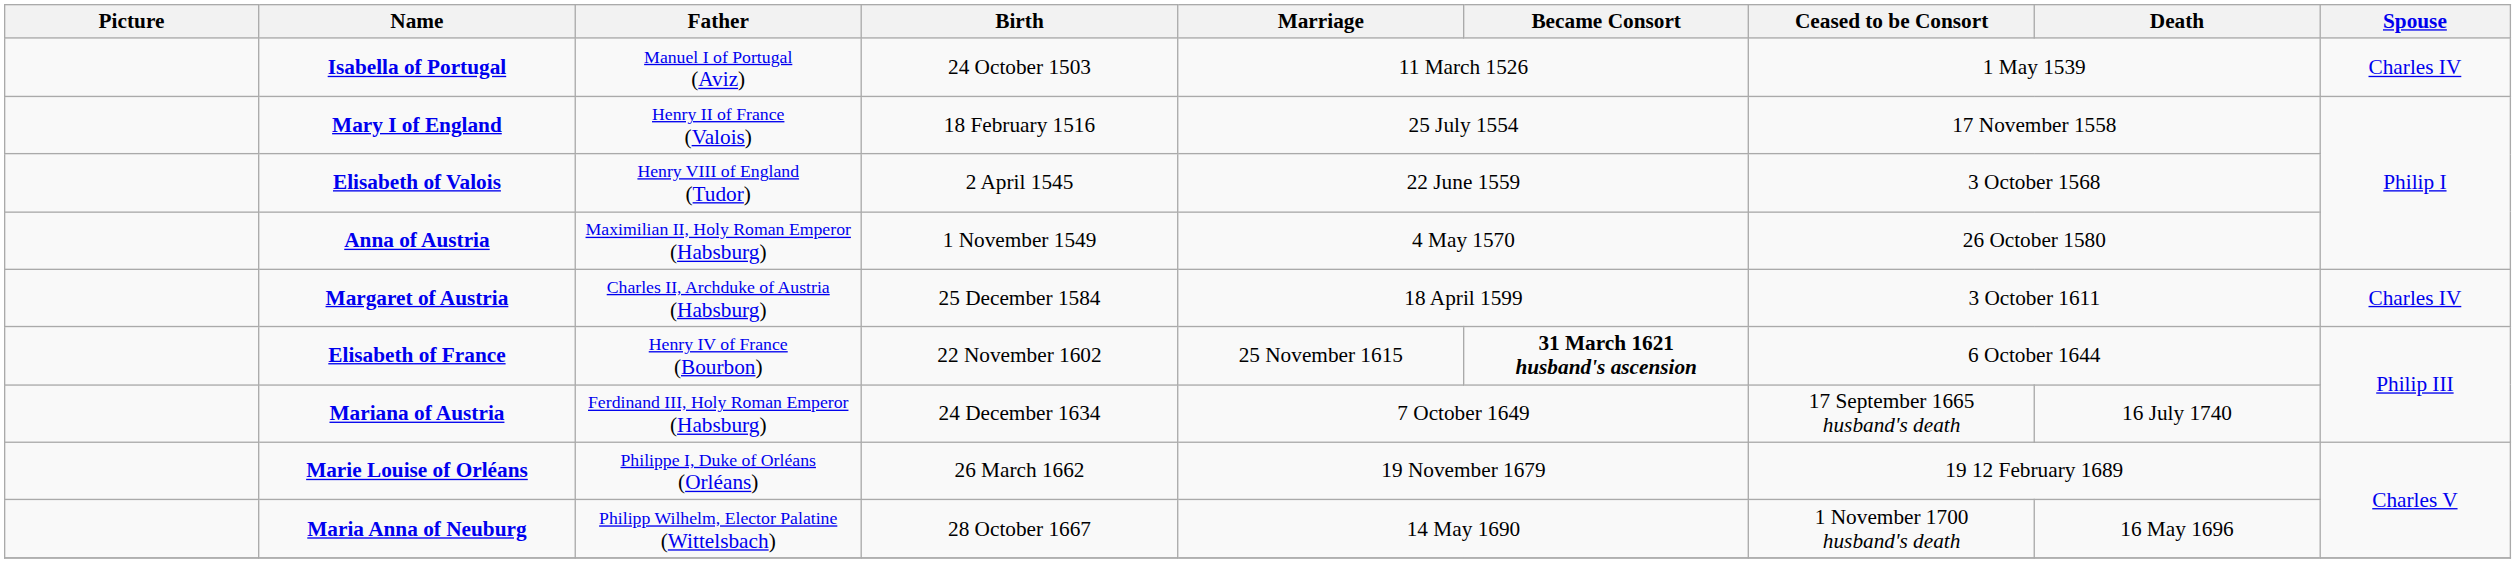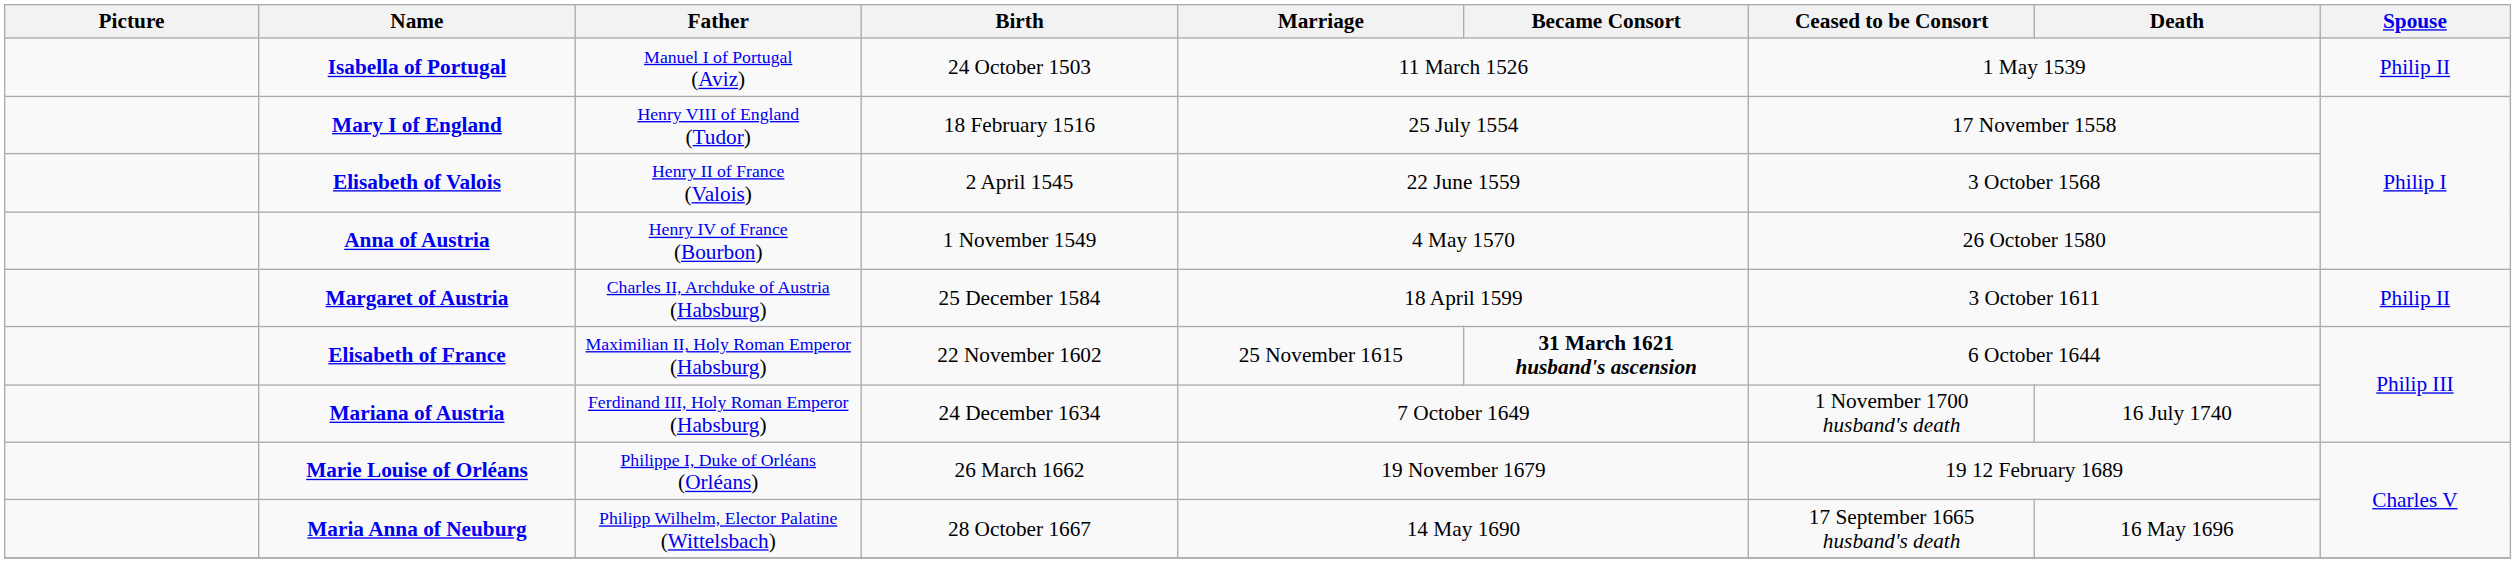Isabella of Portugal | Spouse: Charles IV -> Philip II
Mary I of England | Father: Henry II of France (Valois) -> Henry VIII of England (Tudor)
Elisabeth of Valois | Father: Henry VIII of England (Tudor) -> Henry II of France (Valois)
Anna of Austria | Father: Maximilian II, Holy Roman Emperor (Habsburg) -> Henry IV of France (Bourbon)
Margaret of Austria | Spouse: Charles IV -> Philip II
Elisabeth of France | Father: Henry IV of France (Bourbon) -> Maximilian II, Holy Roman Emperor (Habsburg)
Mariana of Austria | Ceased to be Consort: 17 September 1665 husband's death -> 1 November 1700 husband's death
Maria Anna of Neuburg | Ceased to be Consort: 1 November 1700 husband's death -> 17 September 1665 husband's death
